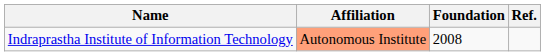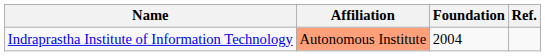Indraprastha Institute of Information Technology | Foundation: 2008 -> 2004
